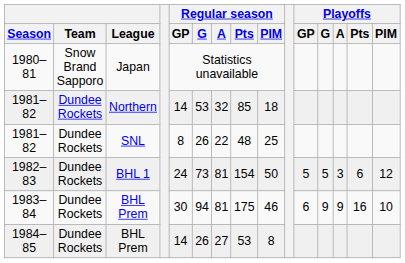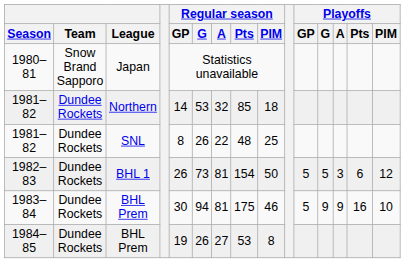1982–83 | Regular season / GP: 24 -> 26
1983–84 | Playoffs / GP: 6 -> 5
1984–85 | Regular season / GP: 14 -> 19
